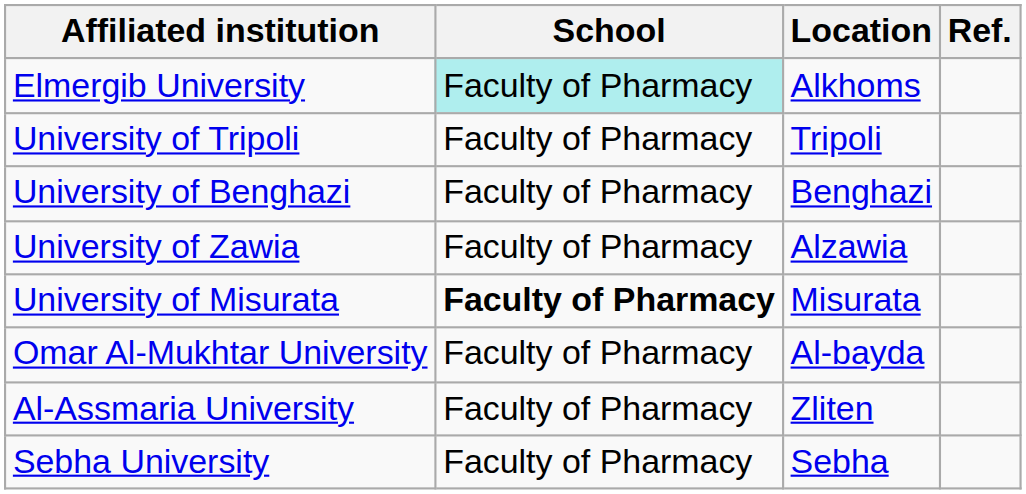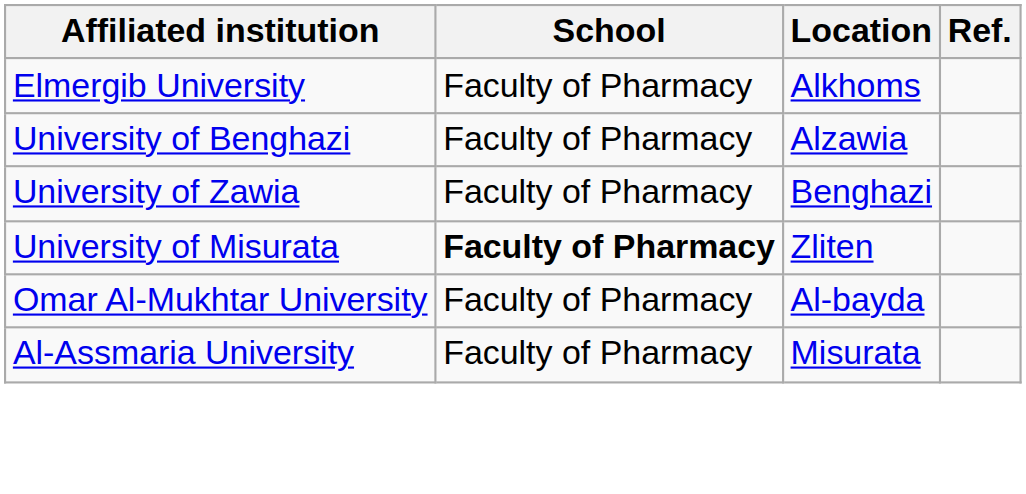Elmergib University | School: paleturquoise background -> no background
- row: University of Tripoli | Faculty of Pharmacy | Tripoli
University of Benghazi | Location: Benghazi -> Alzawia
University of Zawia | Location: Alzawia -> Benghazi
University of Misurata | Location: Misurata -> Zliten
Al-Assmaria University | Location: Zliten -> Misurata
- row: Sebha University | Faculty of Pharmacy | Sebha
